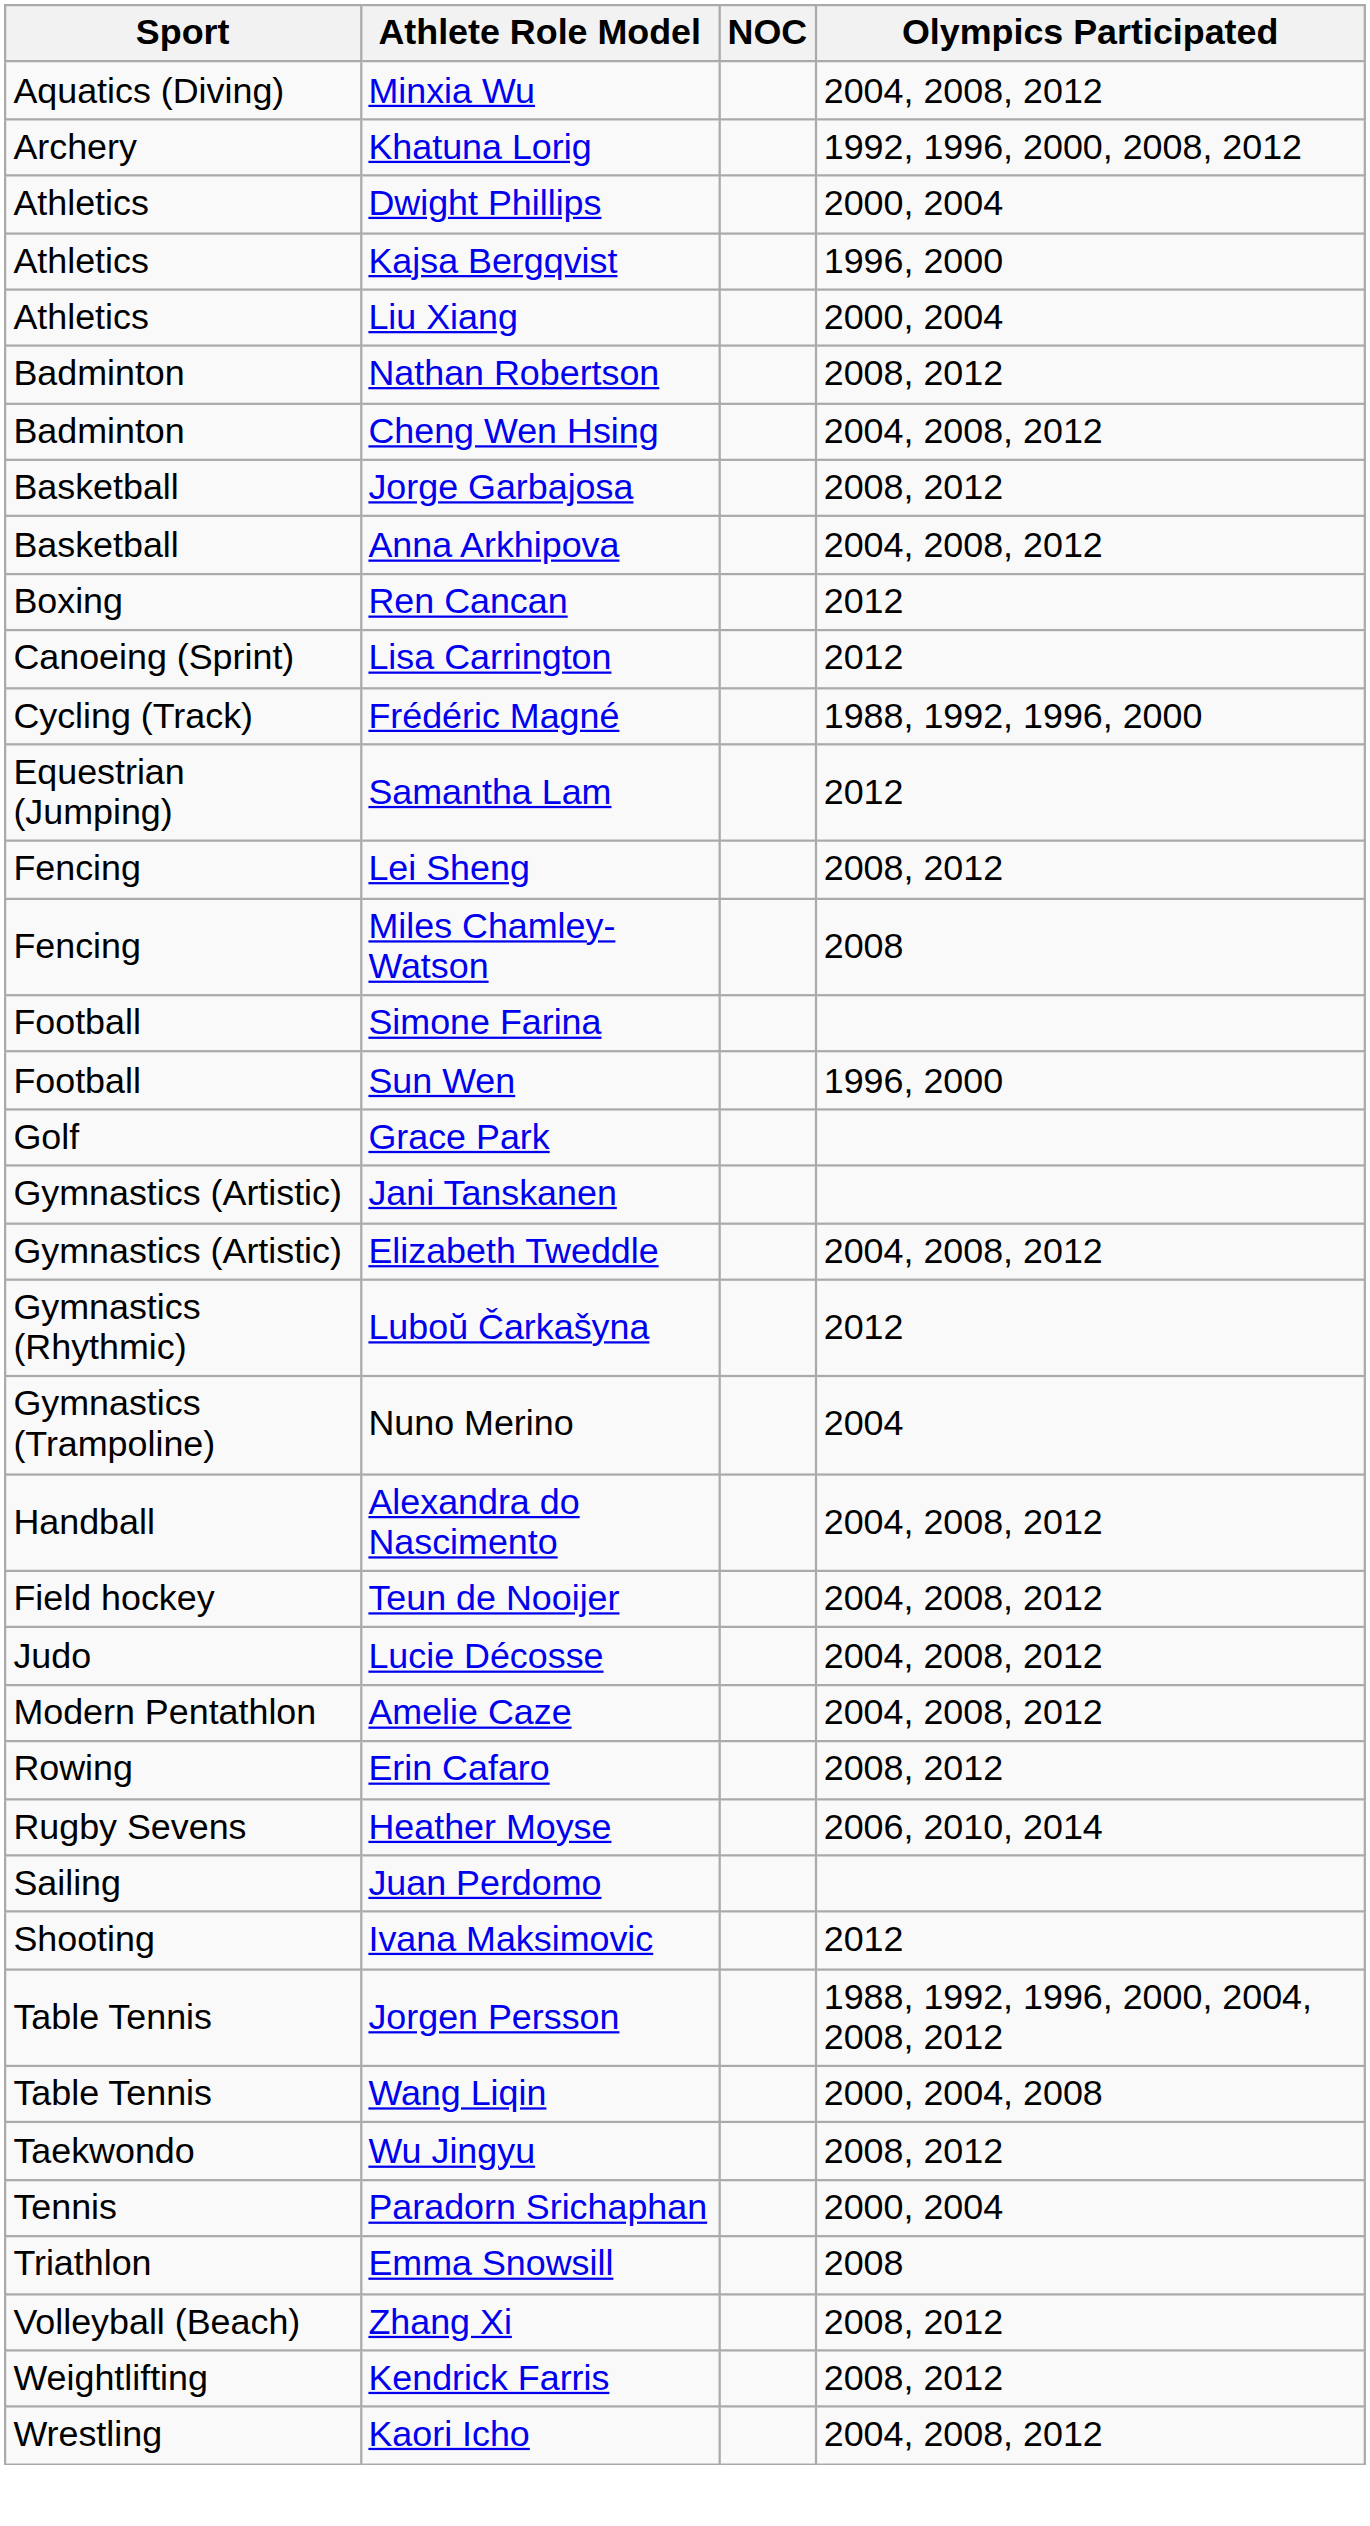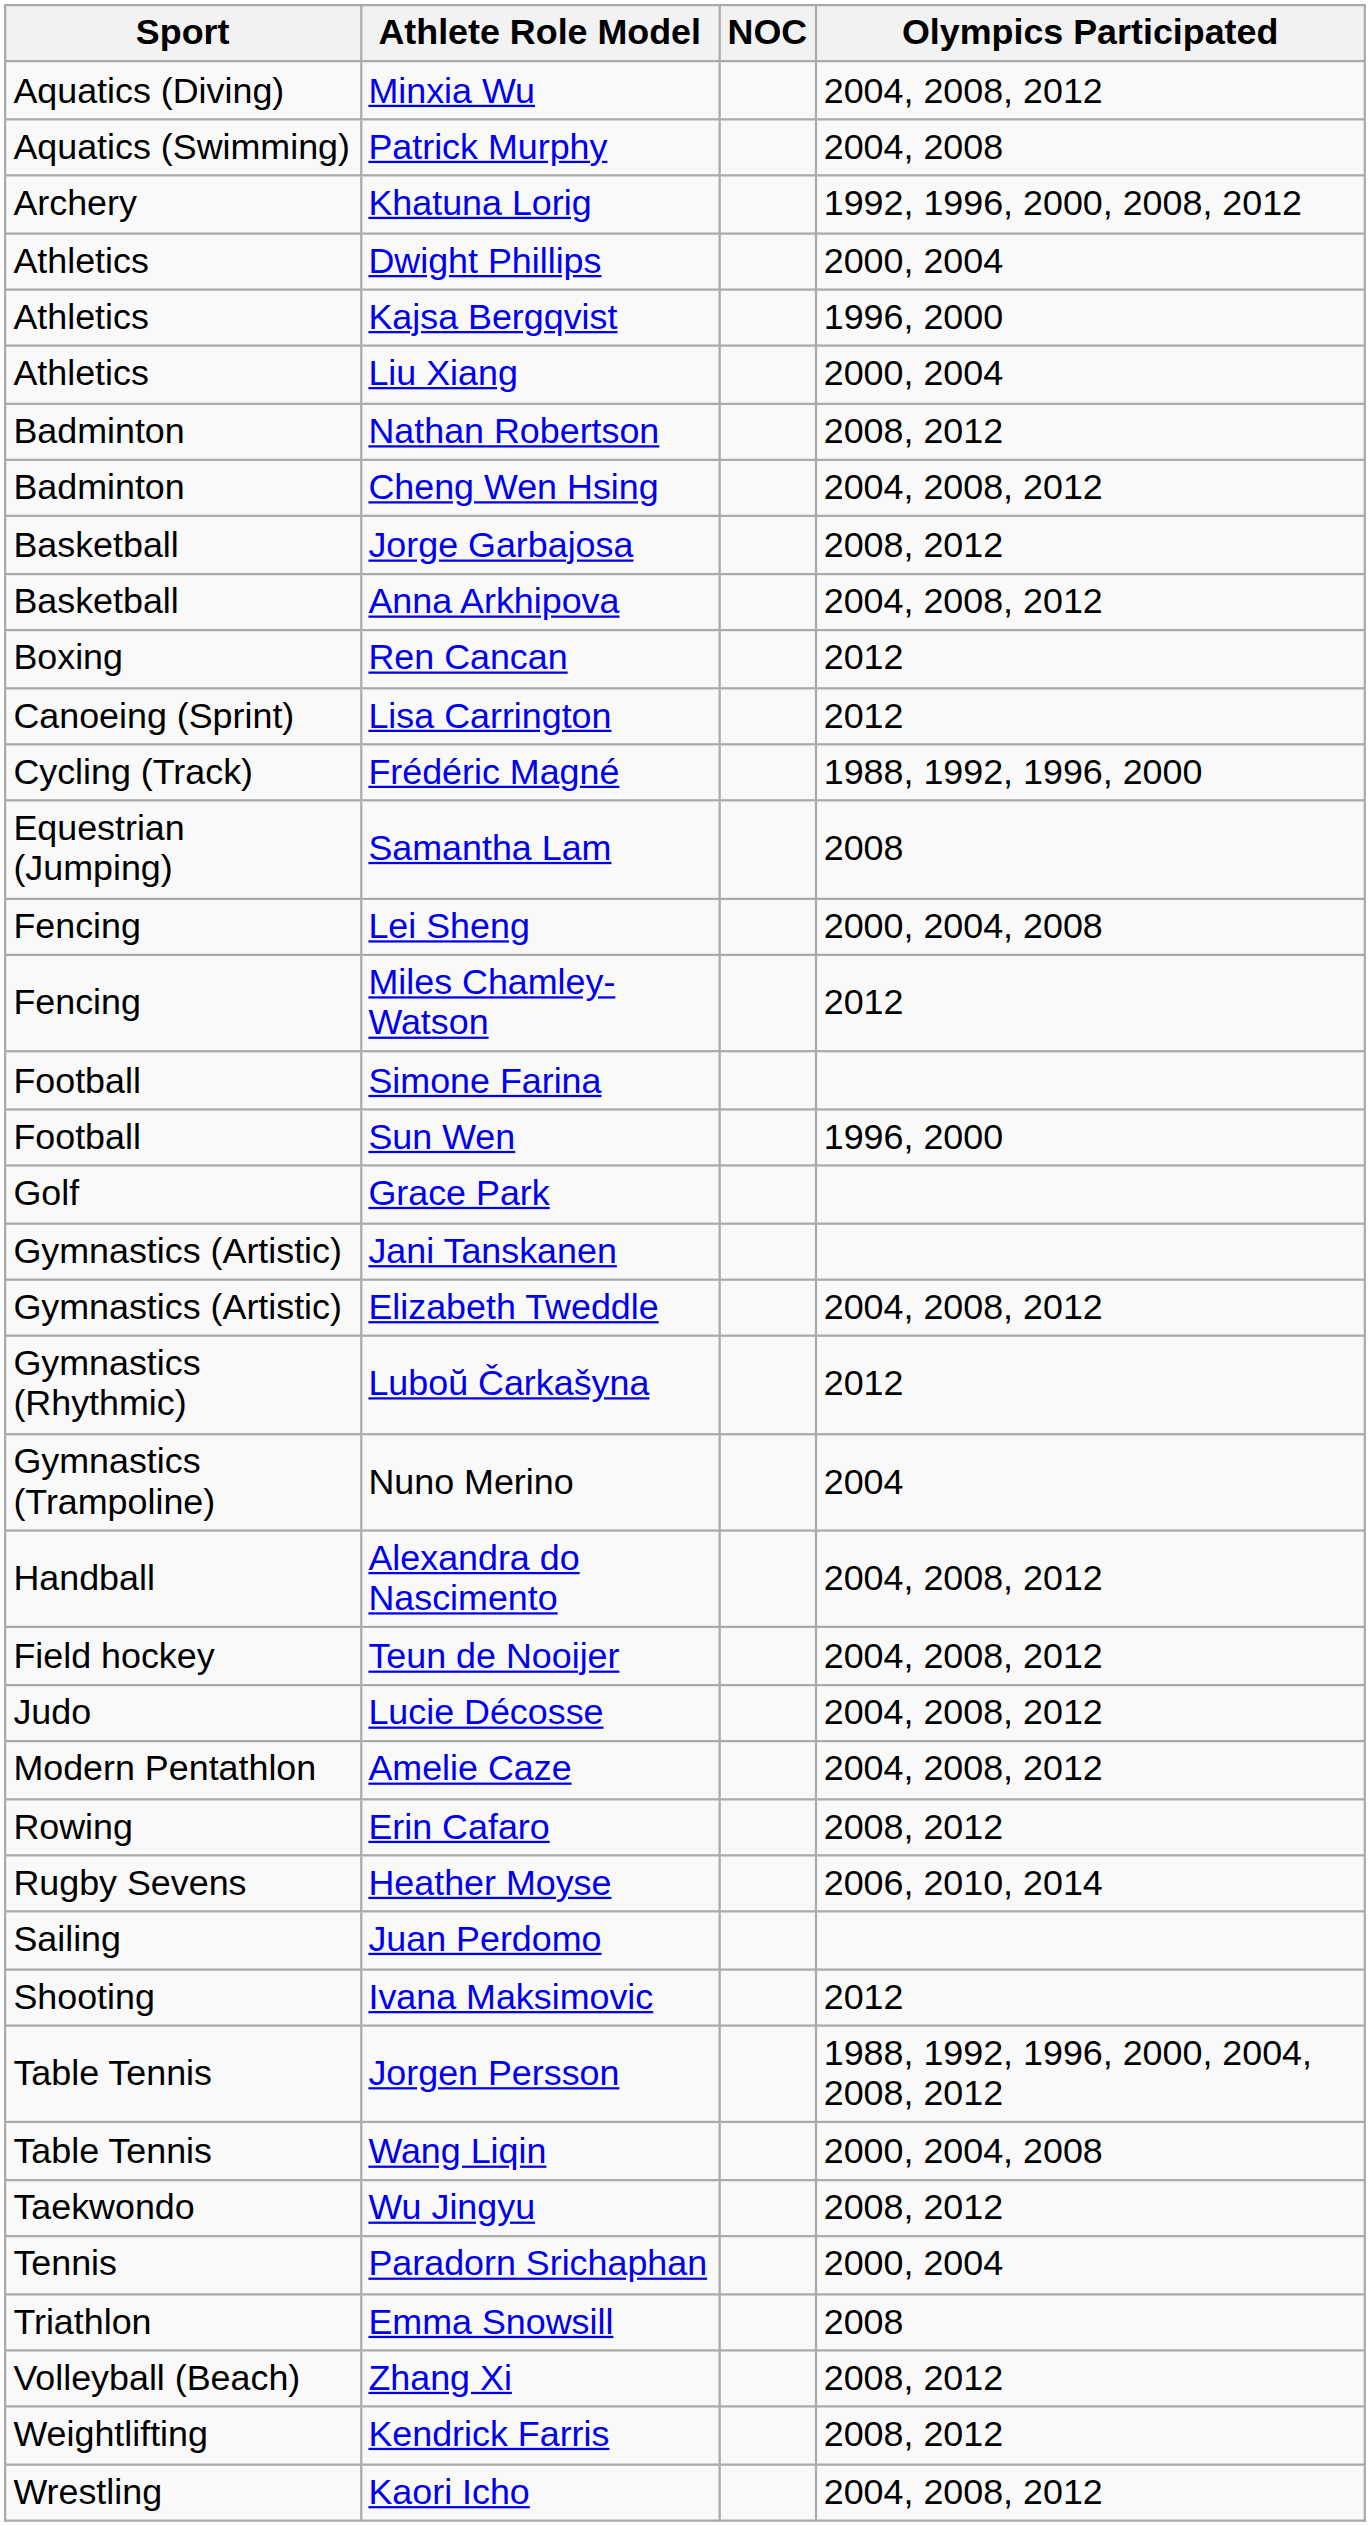+ row: Aquatics (Swimming) | Patrick Murphy | 2004, 2008
Samantha Lam | Olympics Participated: 2012 -> 2008
Lei Sheng | Olympics Participated: 2008, 2012 -> 2000, 2004, 2008
Miles Chamley-Watson | Olympics Participated: 2008 -> 2012
